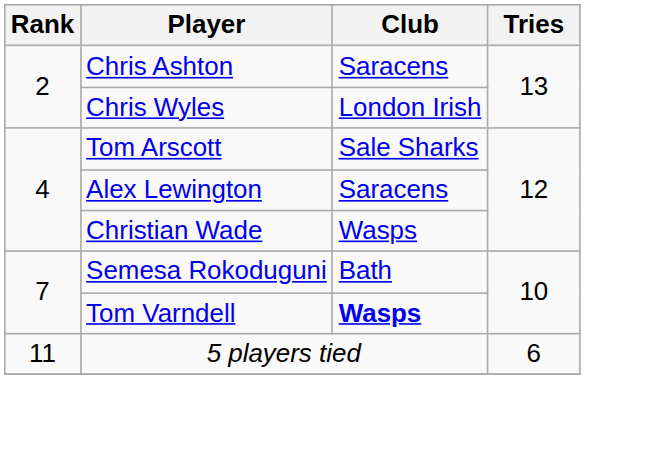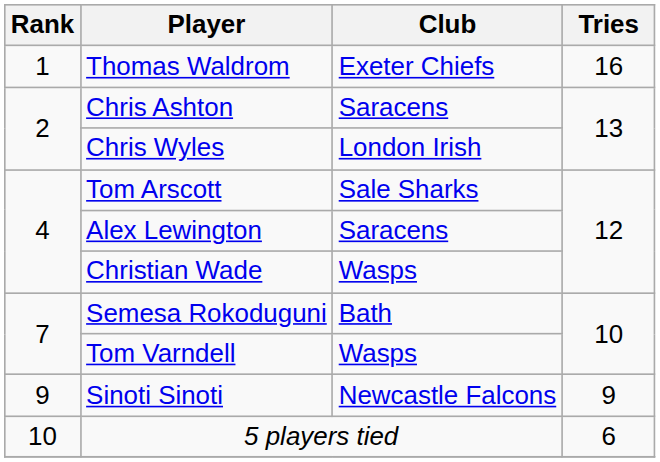+ row: 1 | Thomas Waldrom | Exeter Chiefs | 16
Tom Varndell | Club: bold -> normal
+ row: 9 | Sinoti Sinoti | Newcastle Falcons | 9
5 players tied | Rank: 11 -> 10
